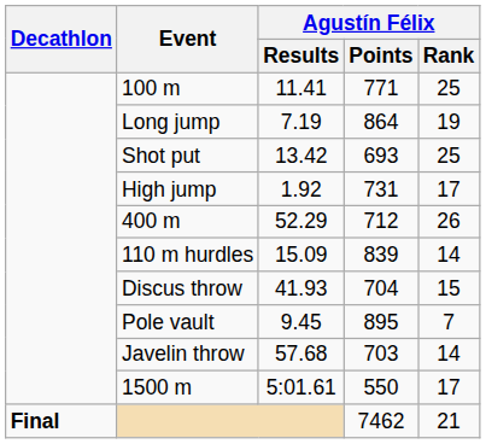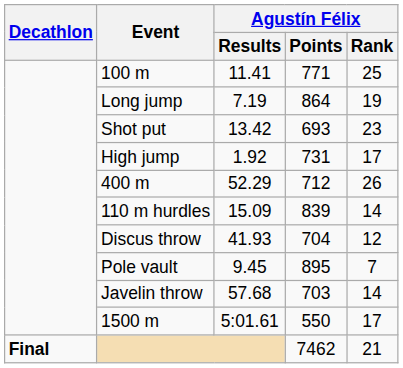Shot put | Agustín Félix / Rank: 25 -> 23
Discus throw | Agustín Félix / Rank: 15 -> 12
